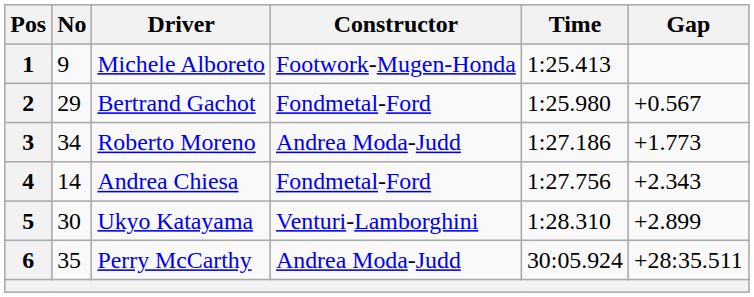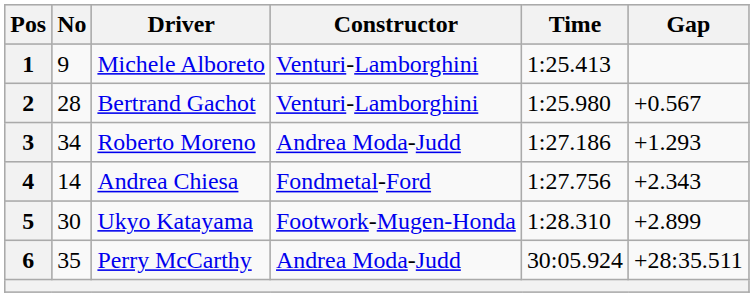1 | Constructor: Footwork-Mugen-Honda -> Venturi-Lamborghini
2 | No: 29 -> 28
2 | Constructor: Fondmetal-Ford -> Venturi-Lamborghini
3 | Gap: +1.773 -> +1.293
5 | Constructor: Venturi-Lamborghini -> Footwork-Mugen-Honda
